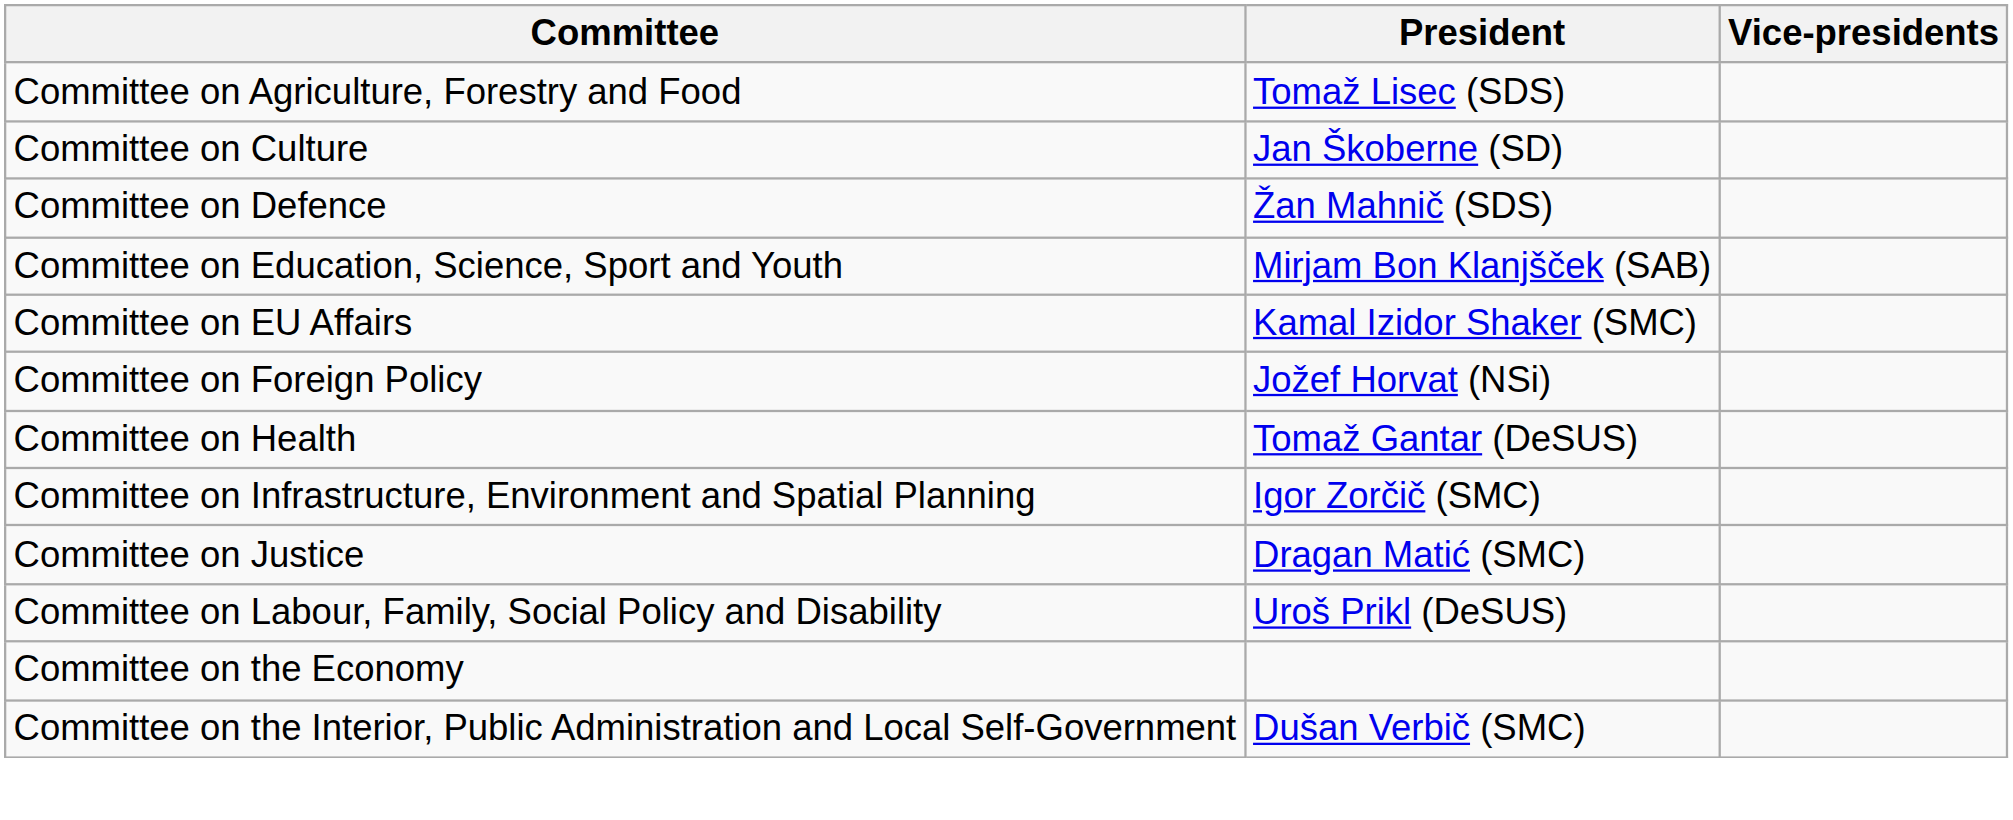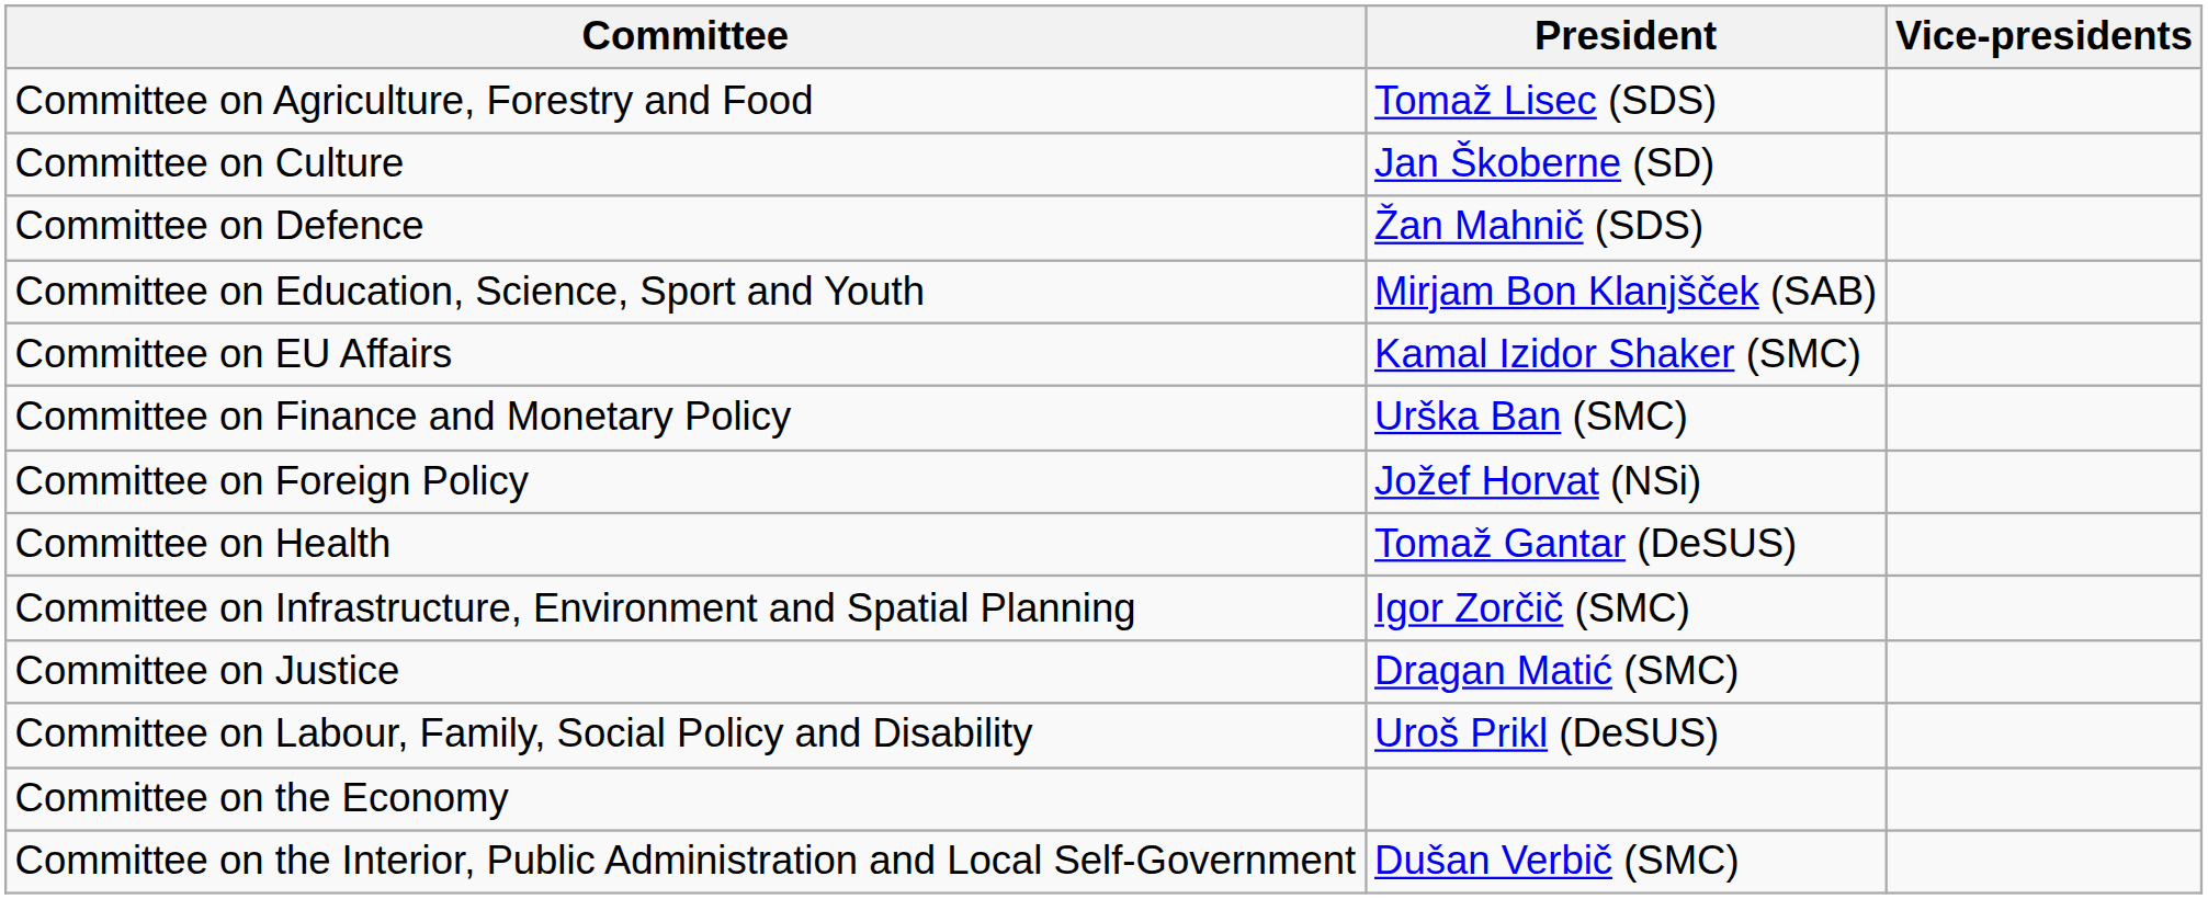+ row: Committee on Finance and Monetary Policy | Urška Ban (SMC)
